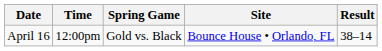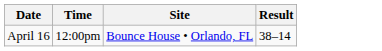- column: Spring Game | Gold vs. Black
